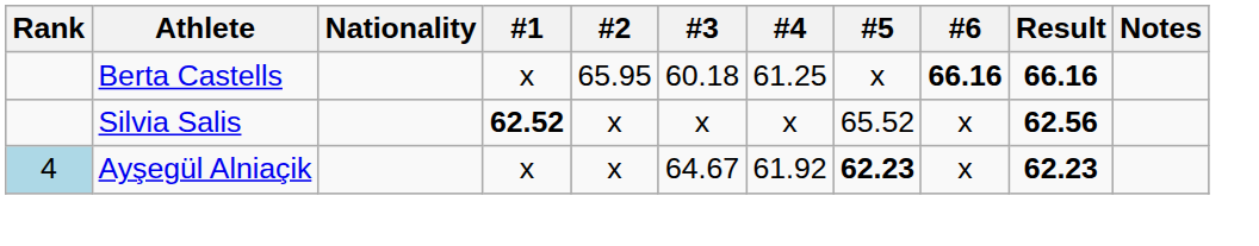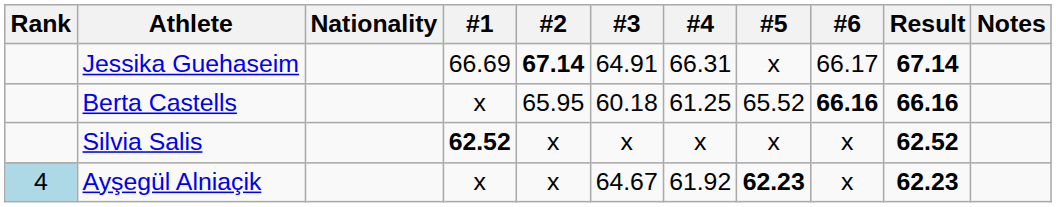+ row: Jessika Guehaseim | 66.69 | 67.14 | 64.91 | 66.31 | x | 66.17 | 67.14
Berta Castells | #5: x -> 65.52
Silvia Salis | #5: 65.52 -> x
Silvia Salis | Result: 62.56 -> 62.52
